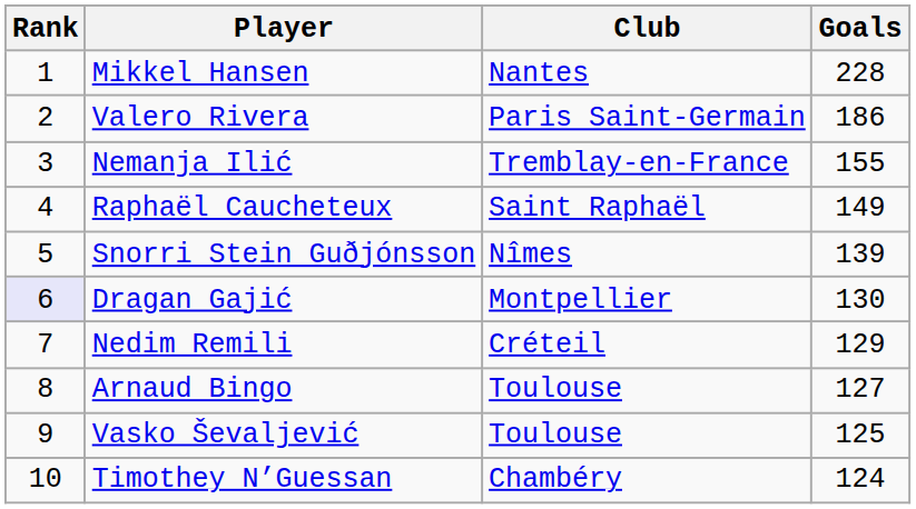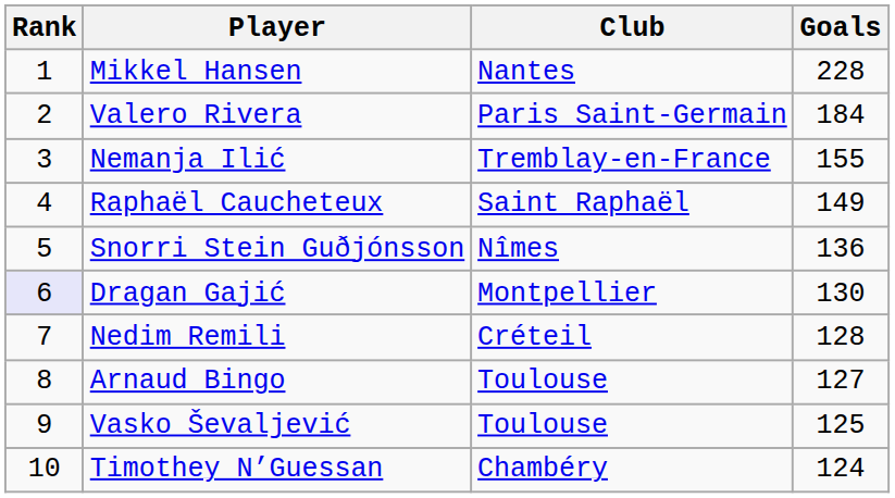Valero Rivera | Goals: 186 -> 184
Snorri Stein Guðjónsson | Goals: 139 -> 136
Nedim Remili | Goals: 129 -> 128
